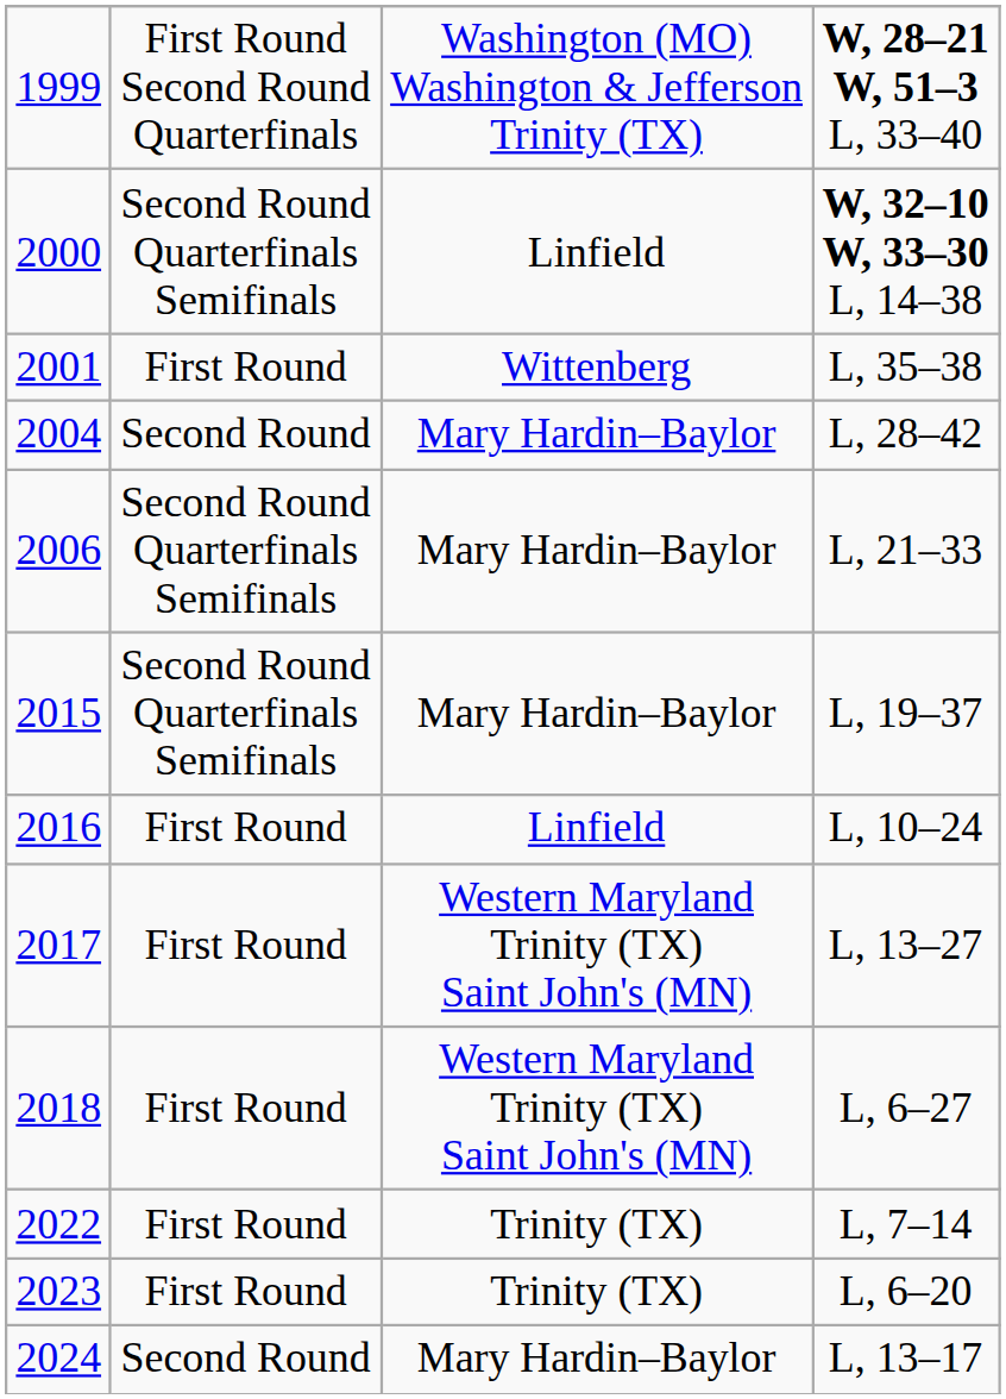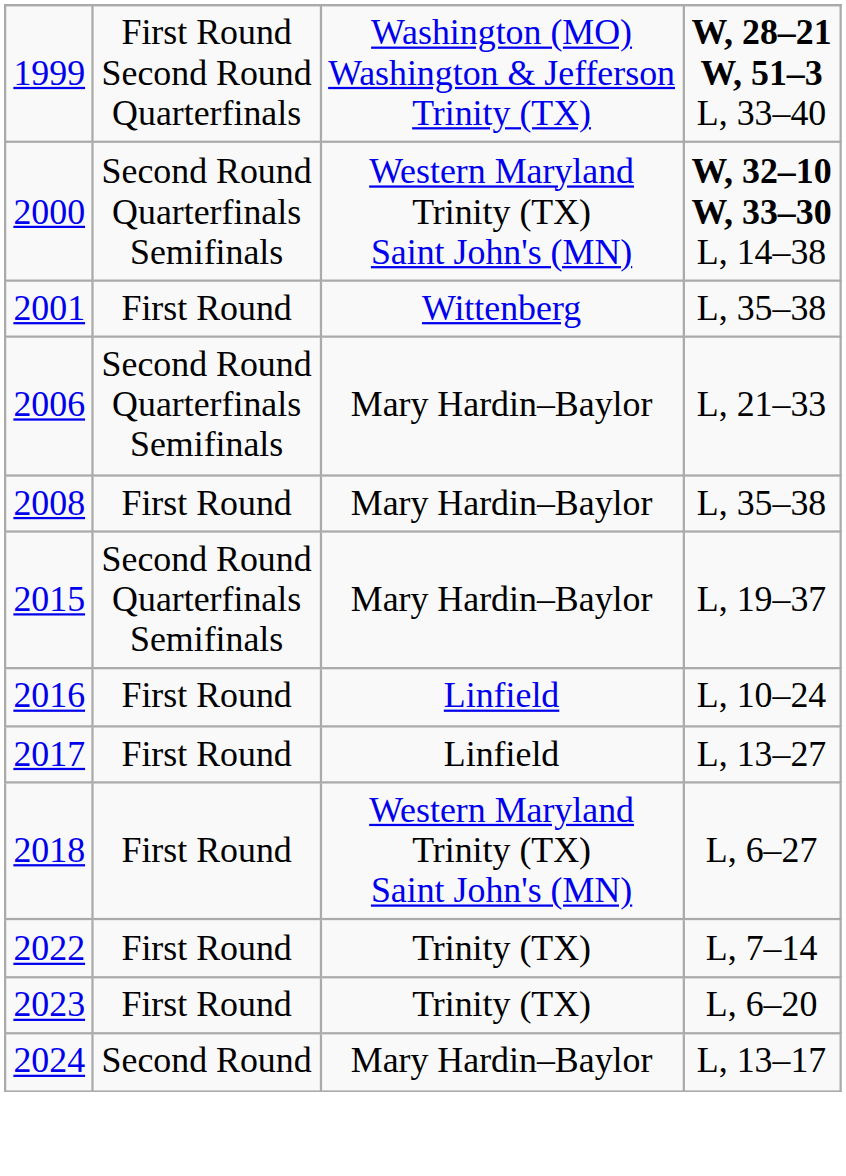2000 | column 3: Linfield -> Western Maryland Trinity (TX) Saint John's (MN)
- row: 2004 | Second Round | Mary Hardin–Baylor | L, 28–42
+ row: 2008 | First Round | Mary Hardin–Baylor | L, 35–38
2017 | column 3: Western Maryland Trinity (TX) Saint John's (MN) -> Linfield
